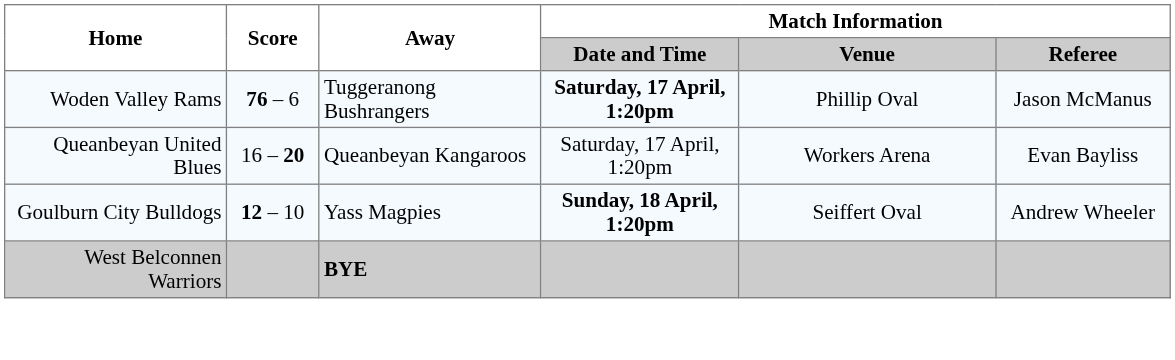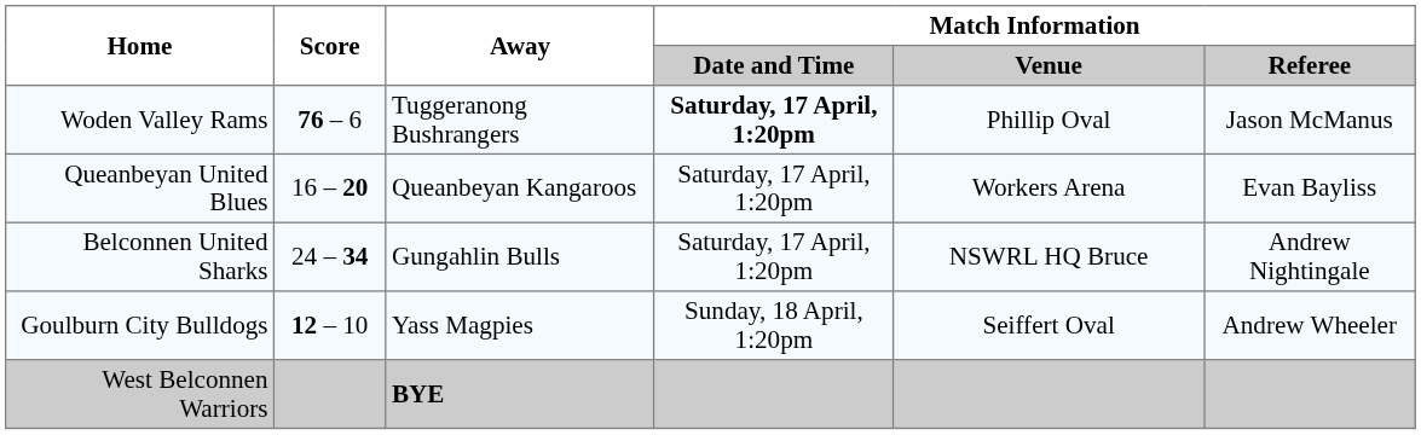+ row: Belconnen United Sharks | 24 – 34 | Gungahlin Bulls | Saturday, 17 April, 1:20pm | NSWRL HQ Bruce | Andrew Nightingale
Goulburn City Bulldogs | Match Information / Date and Time: bold -> normal
